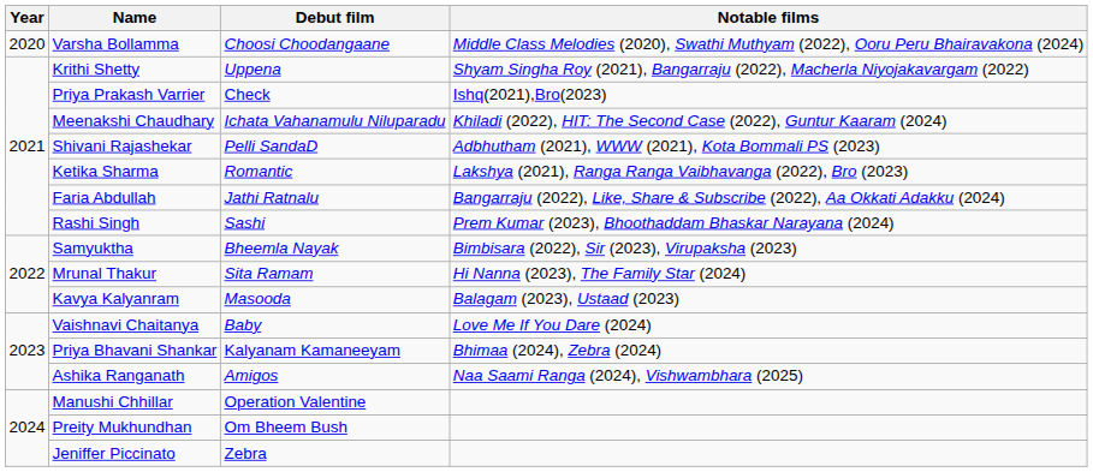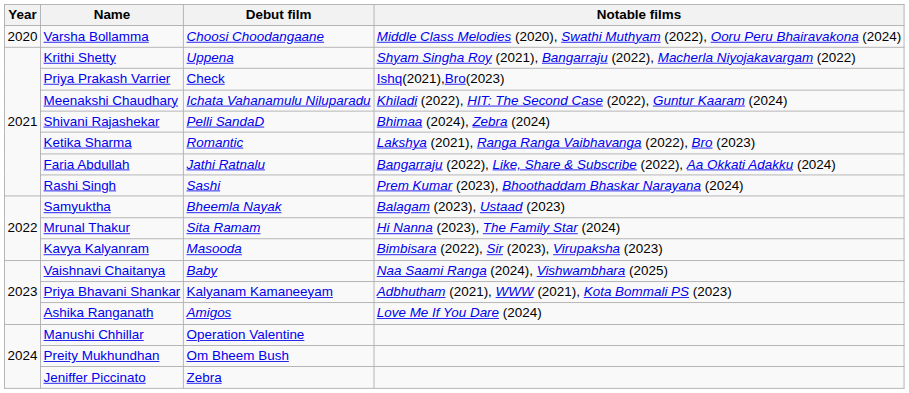Shivani Rajashekar | Notable films: Adbhutham (2021), WWW (2021), Kota Bommali PS (2023) -> Bhimaa (2024), Zebra (2024)
Samyuktha | Notable films: Bimbisara (2022), Sir (2023), Virupaksha (2023) -> Balagam (2023), Ustaad (2023)
Kavya Kalyanram | Notable films: Balagam (2023), Ustaad (2023) -> Bimbisara (2022), Sir (2023), Virupaksha (2023)
Vaishnavi Chaitanya | Notable films: Love Me If You Dare (2024) -> Naa Saami Ranga (2024), Vishwambhara (2025)
Priya Bhavani Shankar | Notable films: Bhimaa (2024), Zebra (2024) -> Adbhutham (2021), WWW (2021), Kota Bommali PS (2023)
Ashika Ranganath | Notable films: Naa Saami Ranga (2024), Vishwambhara (2025) -> Love Me If You Dare (2024)
